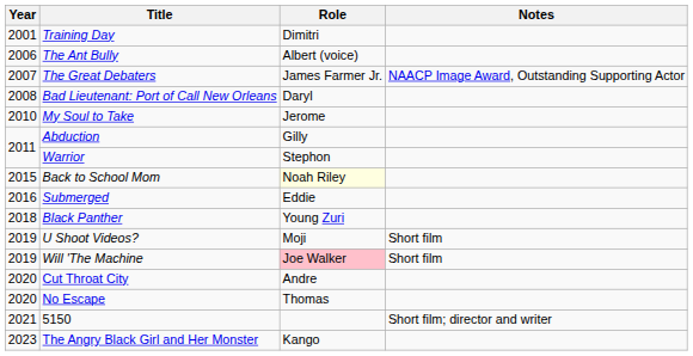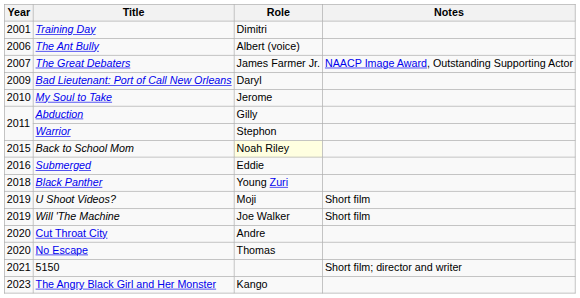Bad Lieutenant: Port of Call New Orleans | Year: 2008 -> 2009
Will 'The Machine | Role: pink background -> no background
